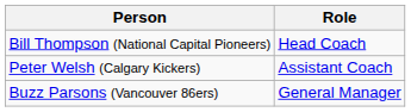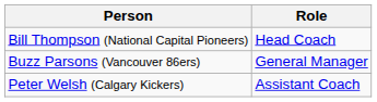rows swapped: Peter Welsh (Calgary Kickers) <-> Buzz Parsons (Vancouver 86ers)
